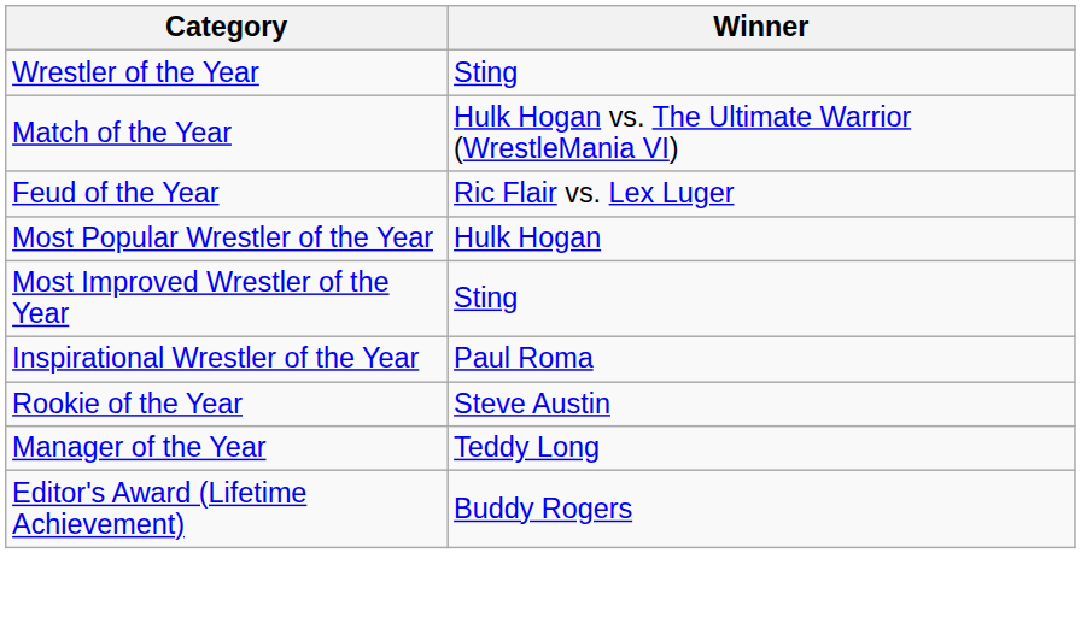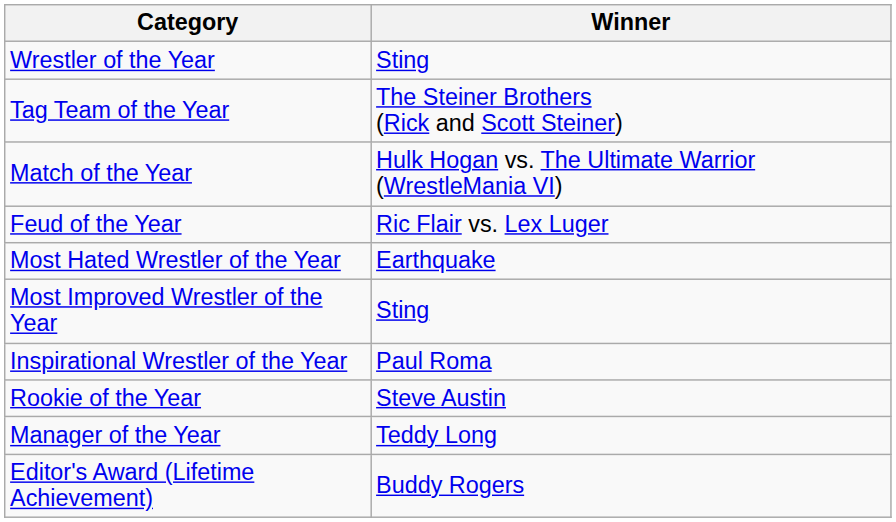+ row: Tag Team of the Year | The Steiner Brothers (Rick and Scott Steiner)
- row: Most Popular Wrestler of the Year | Hulk Hogan
+ row: Most Hated Wrestler of the Year | Earthquake
